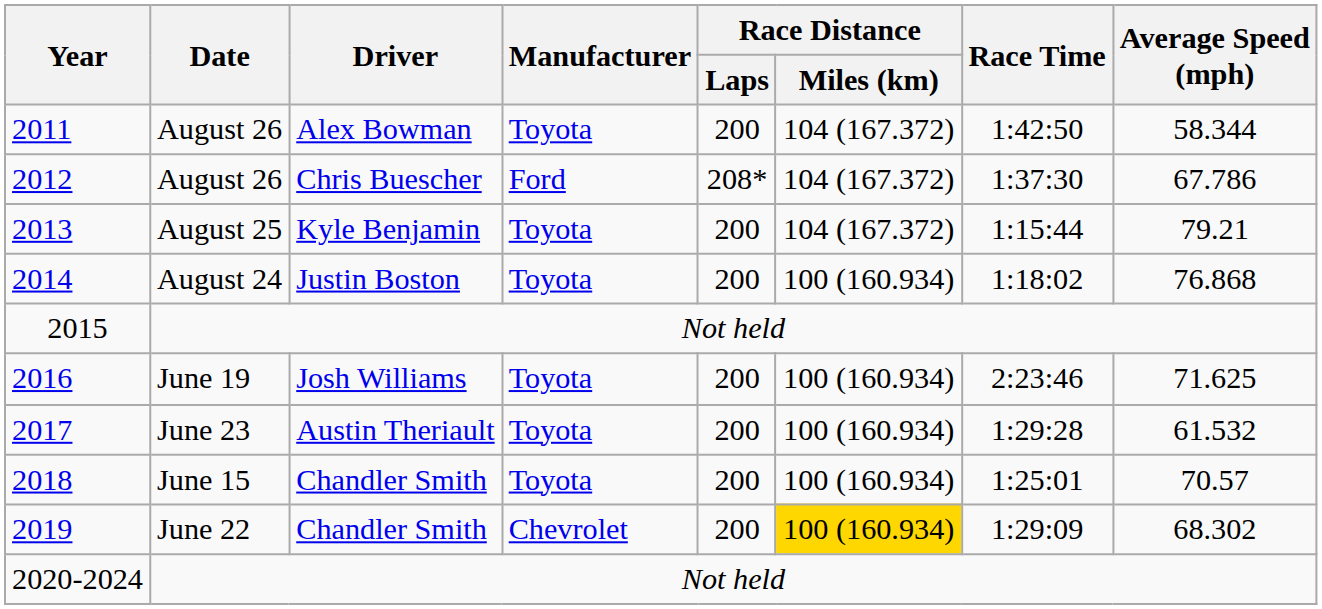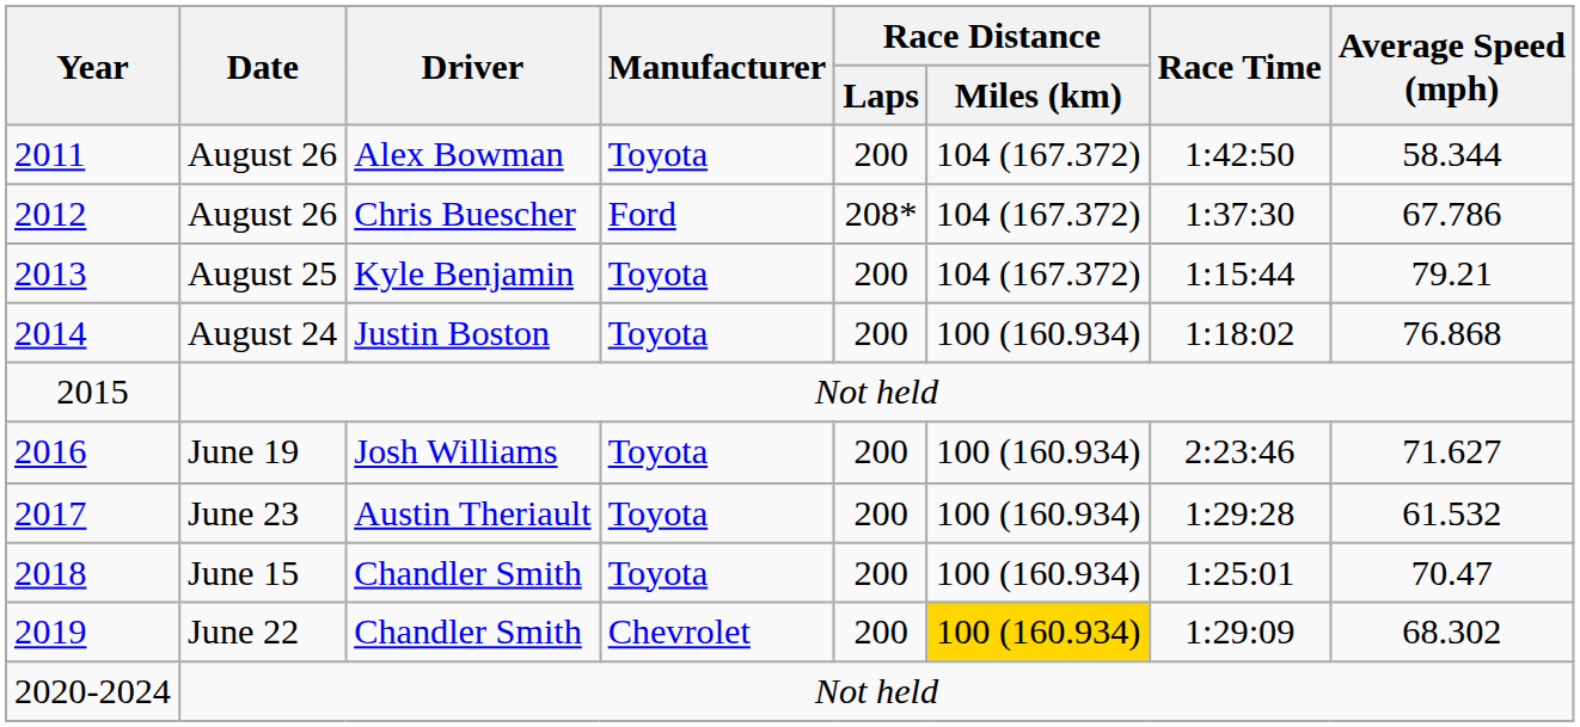2016 | Average Speed (mph): 71.625 -> 71.627
2018 | Average Speed (mph): 70.57 -> 70.47
